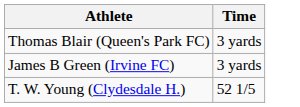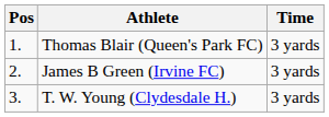+ column: Pos | 1. | 2. | 3.
T. W. Young (Clydesdale H.) | Time: 52 1/5 -> 3 yards
